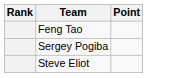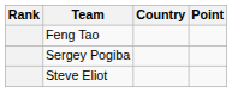+ column: Country
